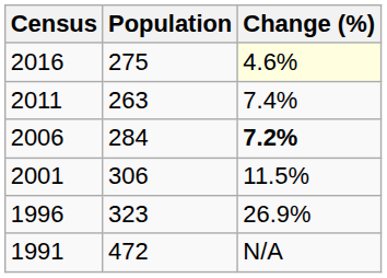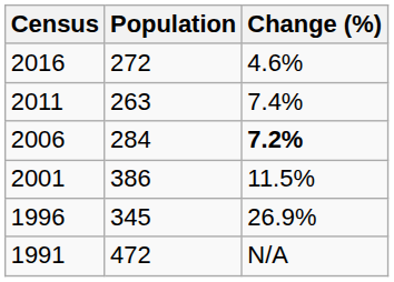2016 | Population: 275 -> 272
2016 | Change (%): lightyellow background -> no background
2001 | Population: 306 -> 386
1996 | Population: 323 -> 345
